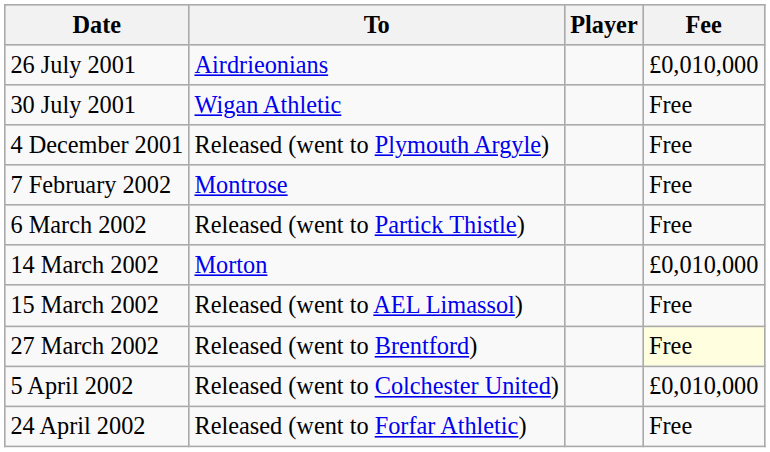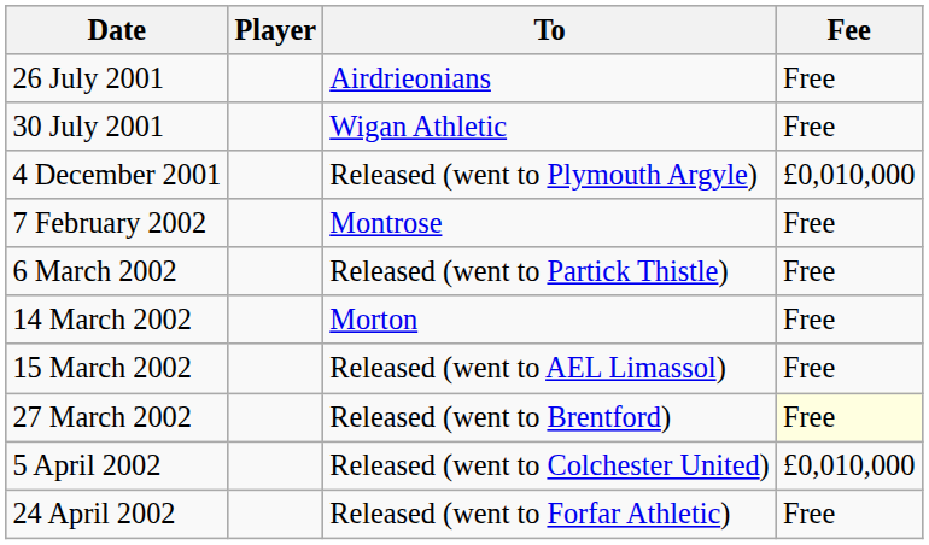columns swapped: Player <-> To
26 July 2001 | Fee: £0,010,000 -> Free
4 December 2001 | Fee: Free -> £0,010,000
14 March 2002 | Fee: £0,010,000 -> Free
